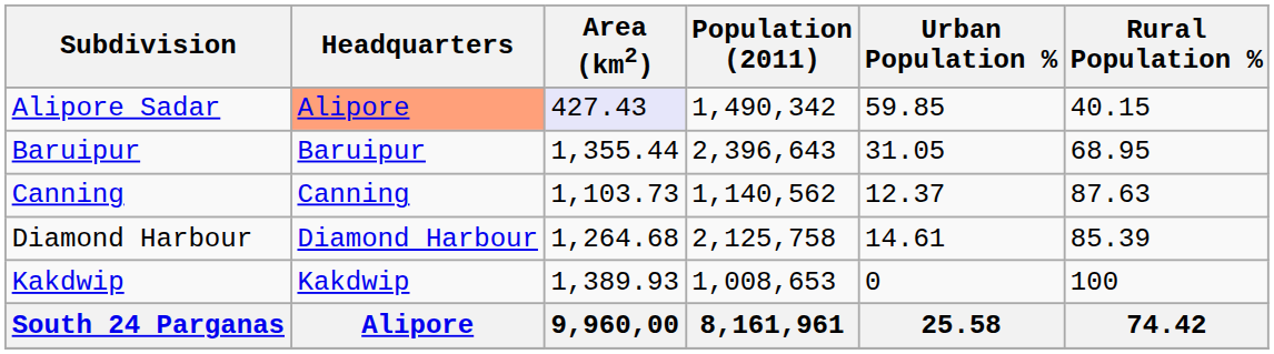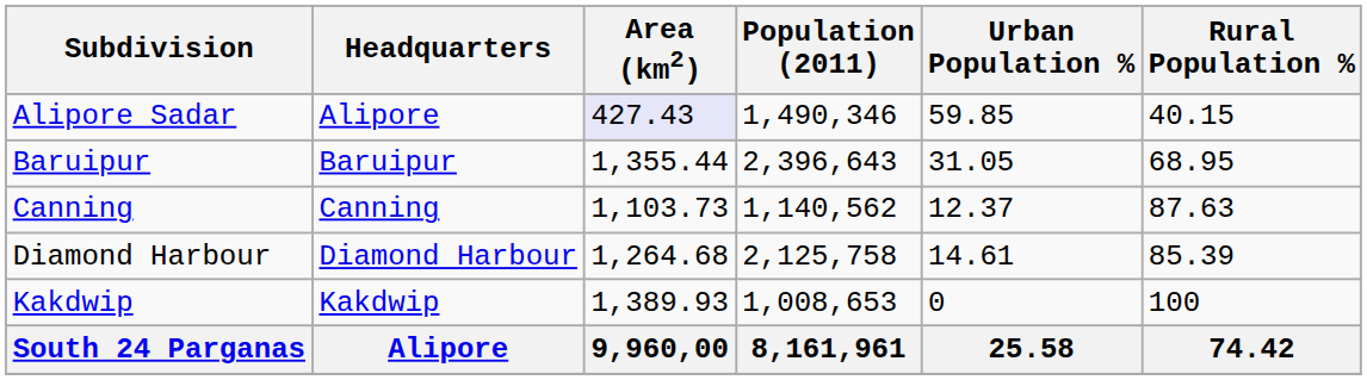Alipore Sadar | Headquarters: lightsalmon background -> no background
Alipore Sadar | Population (2011): 1,490,342 -> 1,490,346
